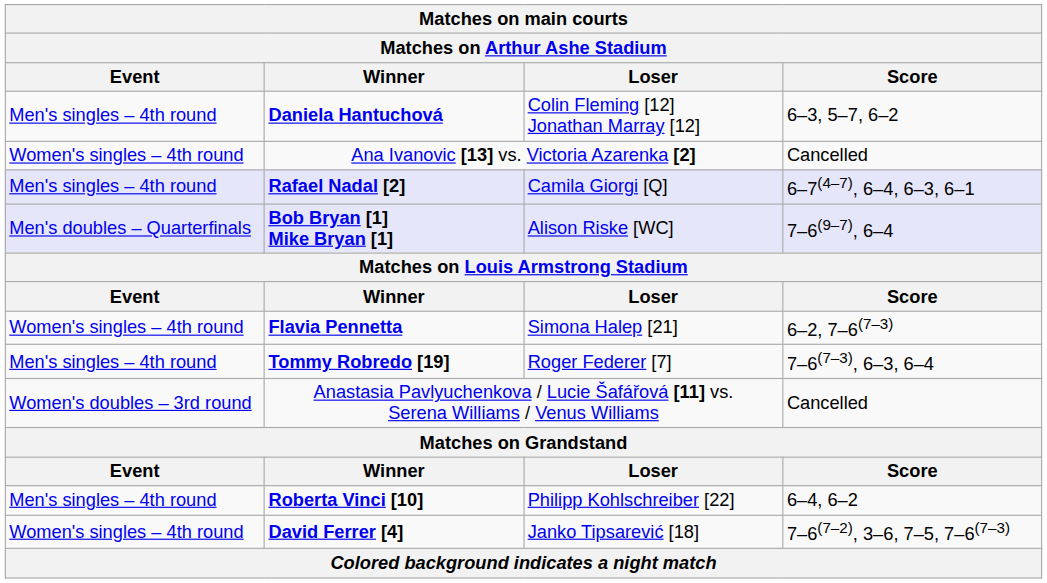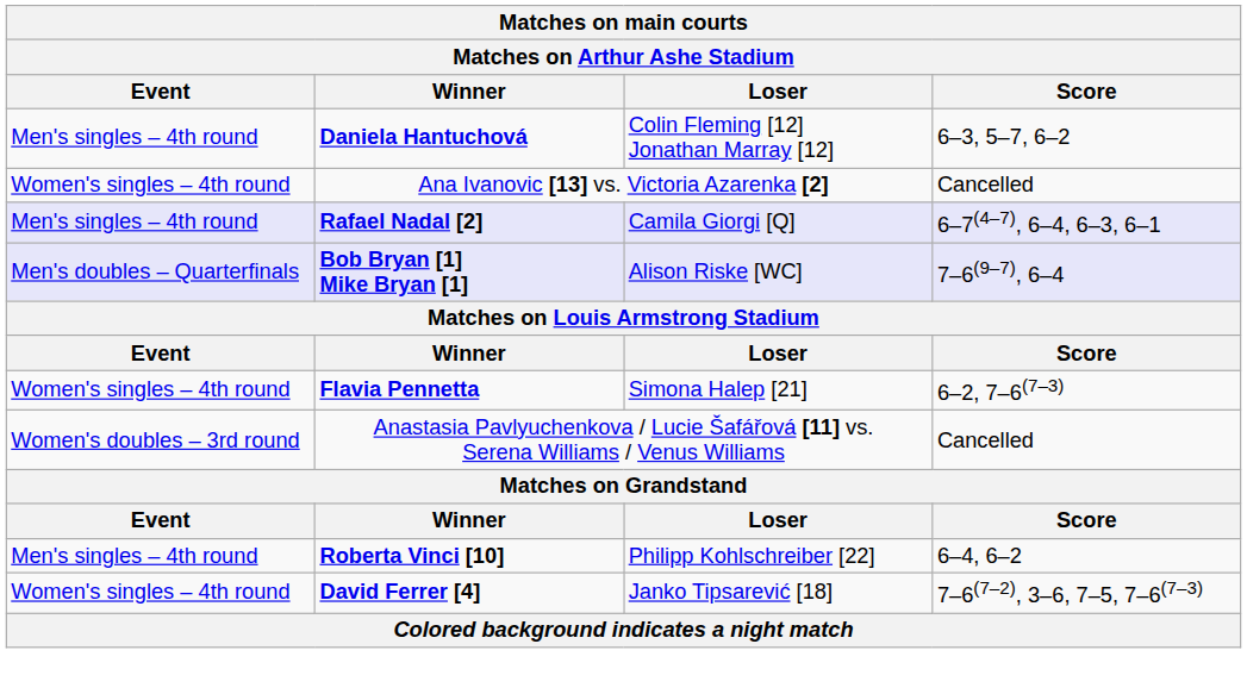- row: Men's singles – 4th round | Tommy Robredo [19] | Roger Federer [7] | 7–6(7–3), 6–3, 6–4
